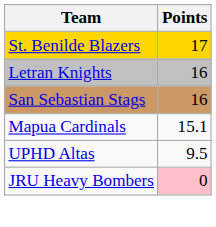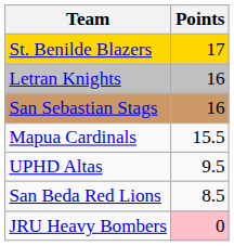Mapua Cardinals | Points: 15.1 -> 15.5
+ row: San Beda Red Lions | 8.5
